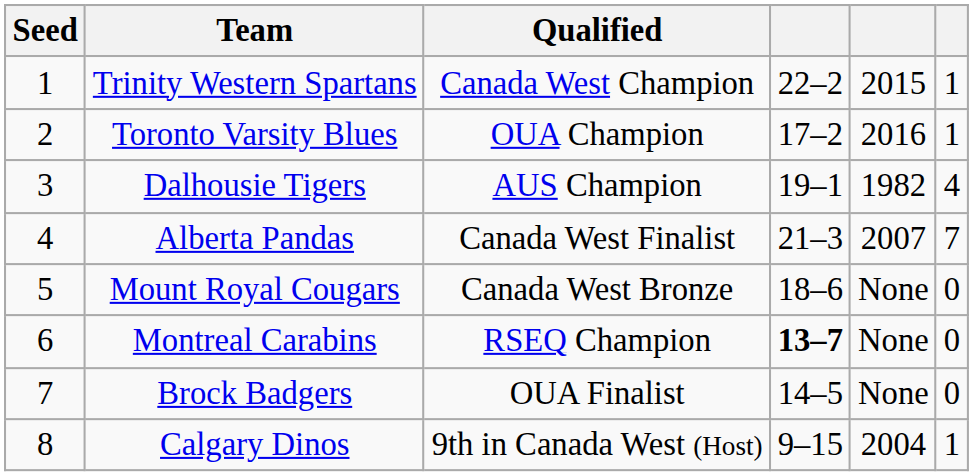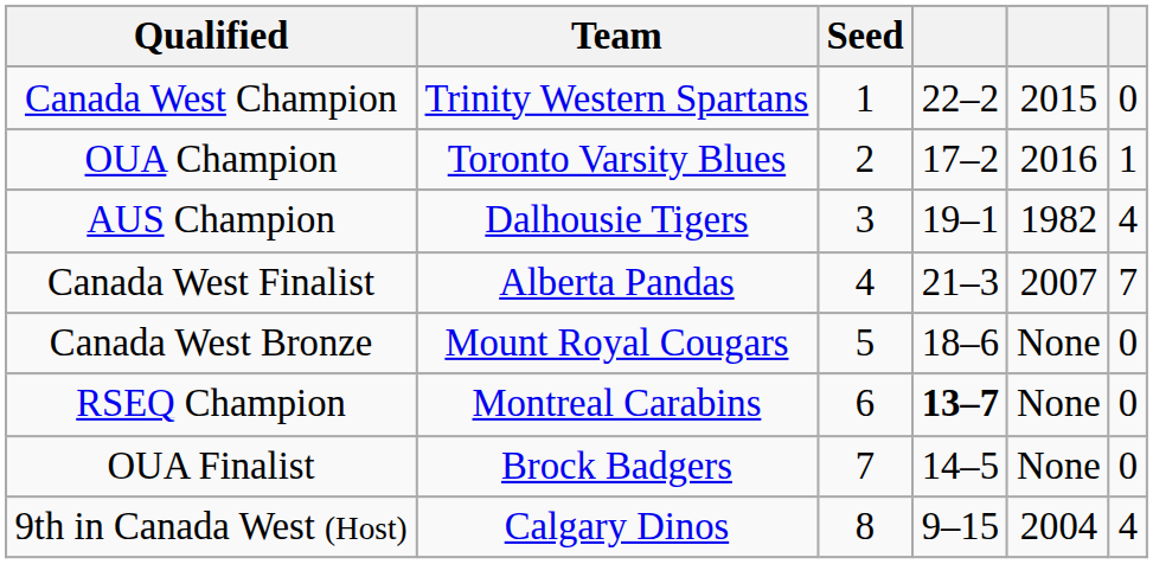columns swapped: Seed <-> Qualified
Trinity Western Spartans | column 6: 1 -> 0
Calgary Dinos | column 6: 1 -> 4
